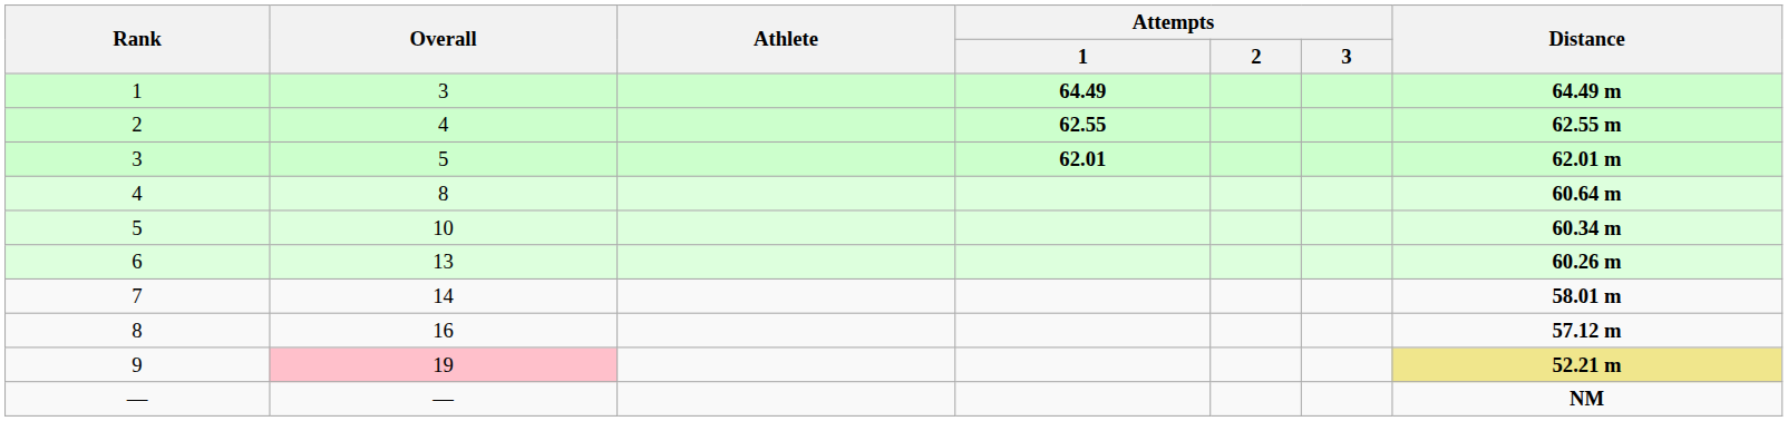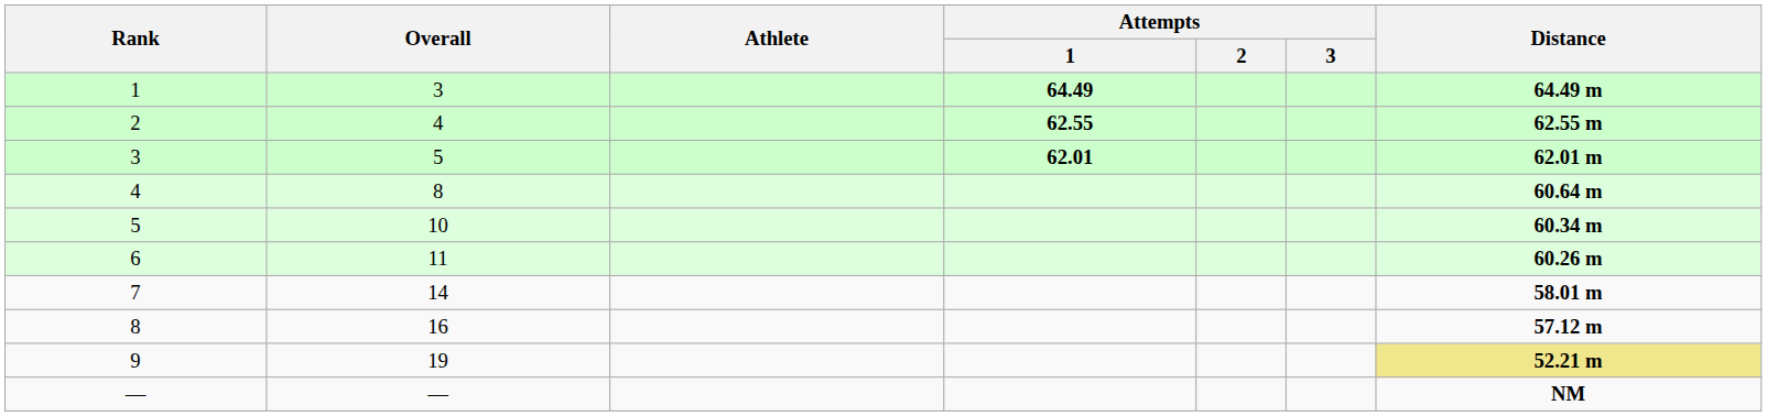6 | Overall: 13 -> 11
9 | Overall: pink background -> no background
